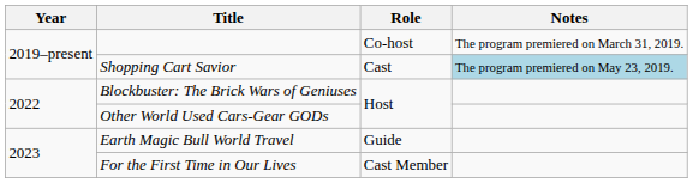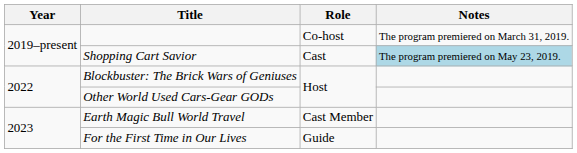Earth Magic Bull World Travel | Role: Guide -> Cast Member
For the First Time in Our Lives | Role: Cast Member -> Guide
